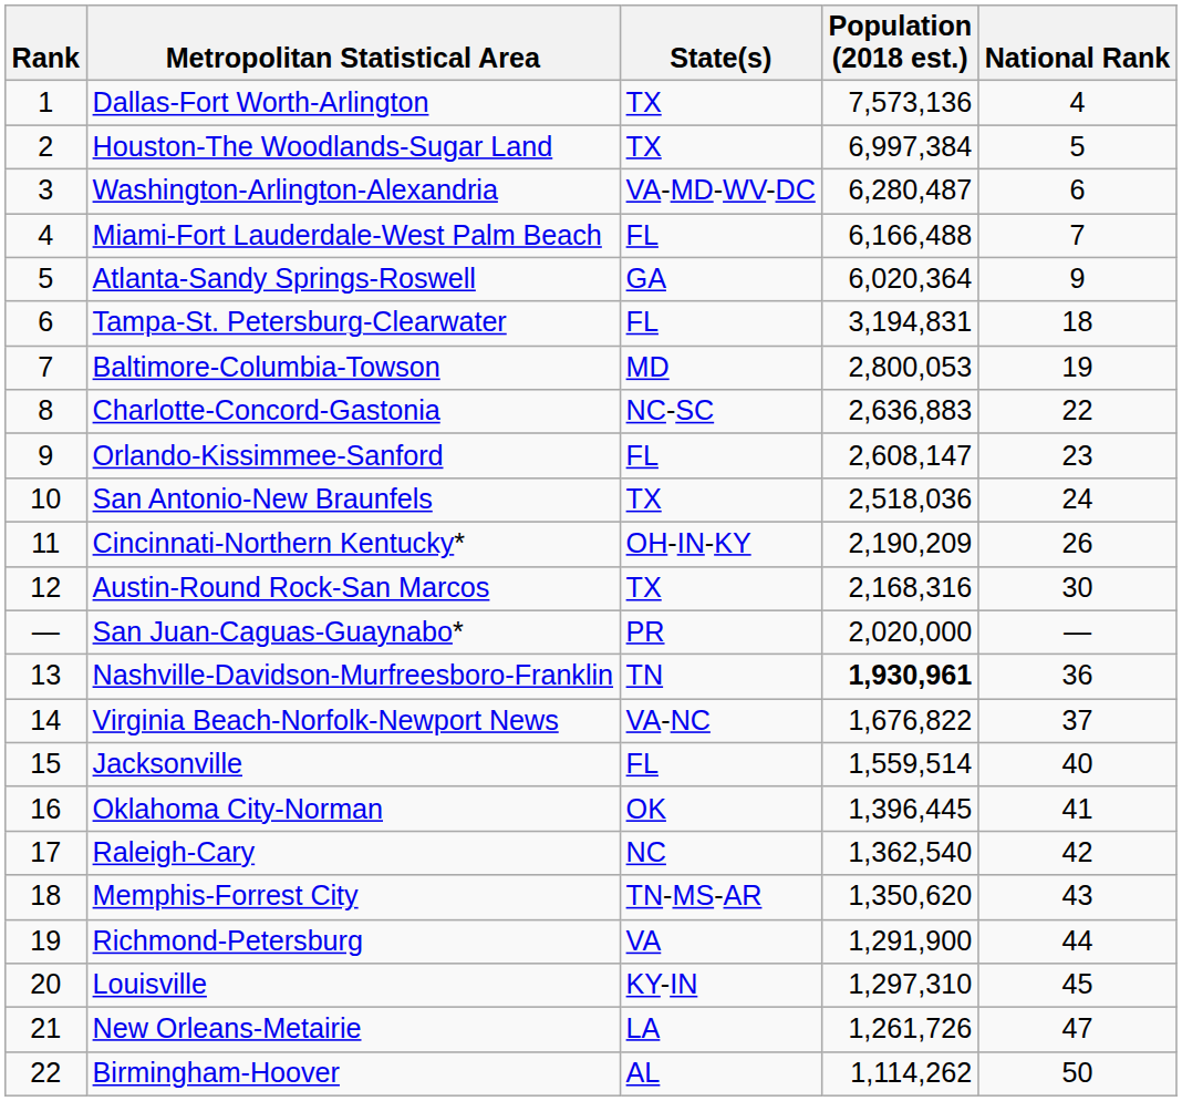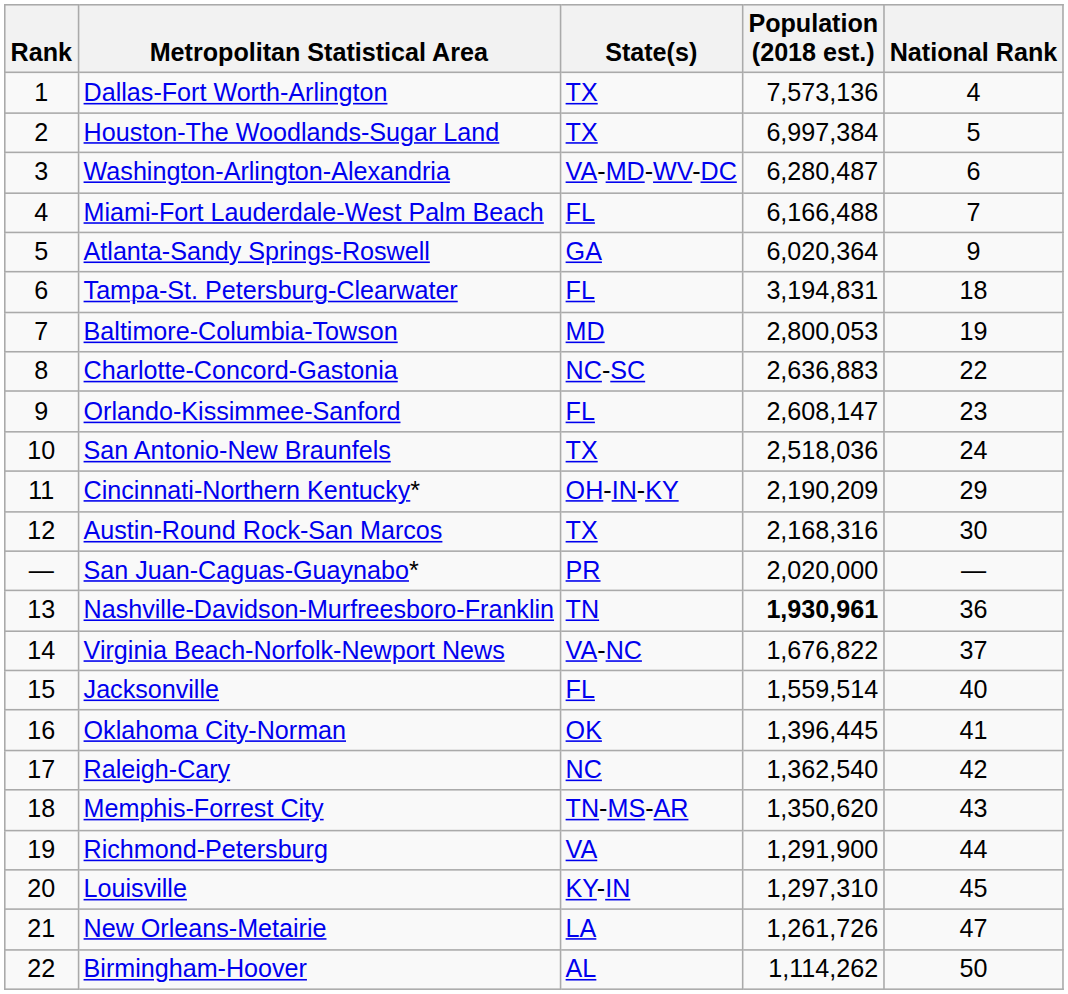Cincinnati-Northern Kentucky* | National Rank: 26 -> 29
